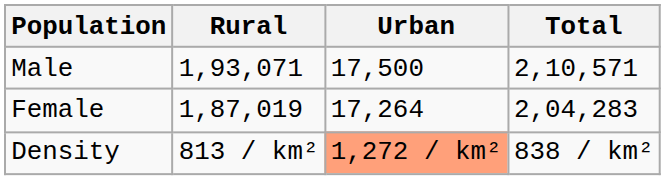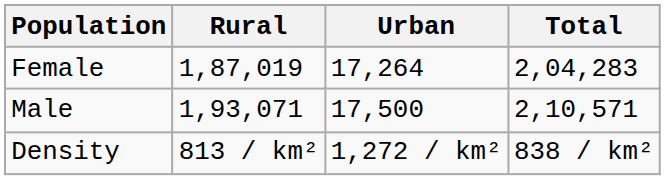rows swapped: Male <-> Female
Density | Urban: lightsalmon background -> no background
